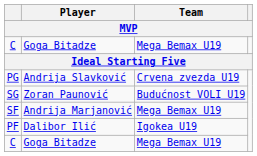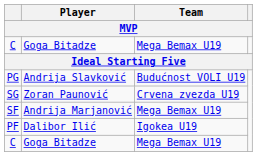PG | Team: Crvena zvezda U19 -> Budućnost VOLI U19
SG | Team: Budućnost VOLI U19 -> Crvena zvezda U19
